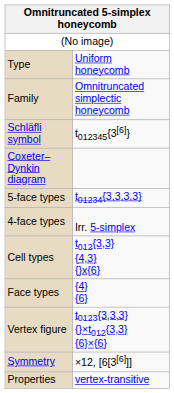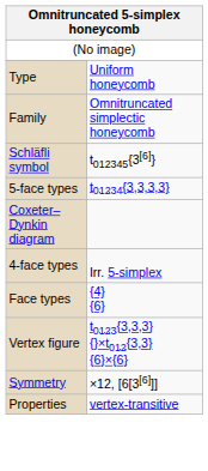rows swapped: Coxeter–Dynkin diagram <-> 5-face types
- row: Cell types | t012{3,3} {4,3} {}x{6}
